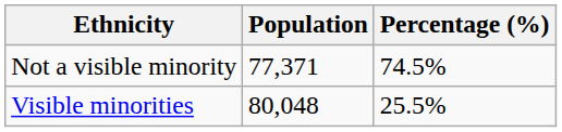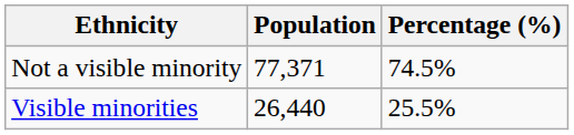Visible minorities | Population: 80,048 -> 26,440
